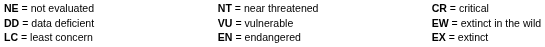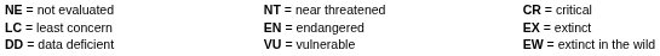rows swapped: DD = data deficient <-> LC = least concern
